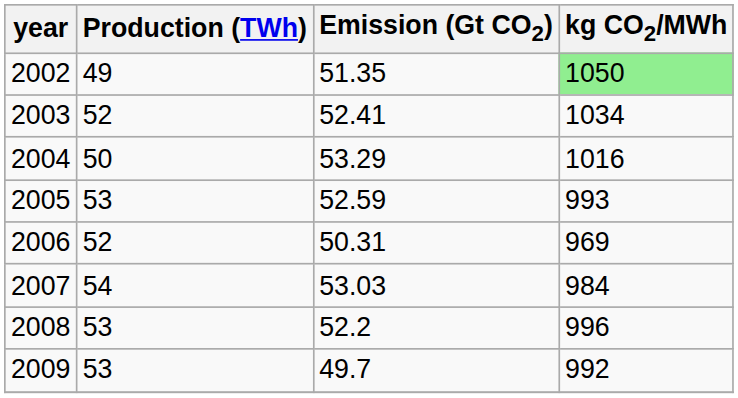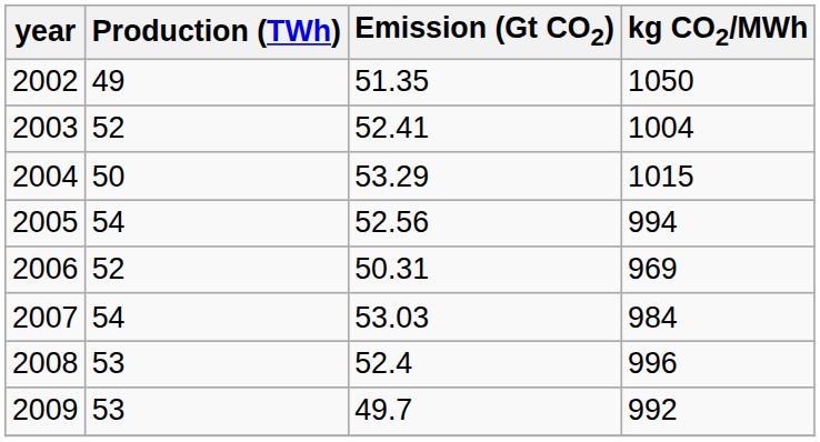2002 | kg CO2/MWh: lightgreen background -> no background
2003 | kg CO2/MWh: 1034 -> 1004
2004 | kg CO2/MWh: 1016 -> 1015
2005 | Production (TWh): 53 -> 54
2005 | Emission (Gt CO2): 52.59 -> 52.56
2005 | kg CO2/MWh: 993 -> 994
2008 | Emission (Gt CO2): 52.2 -> 52.4
